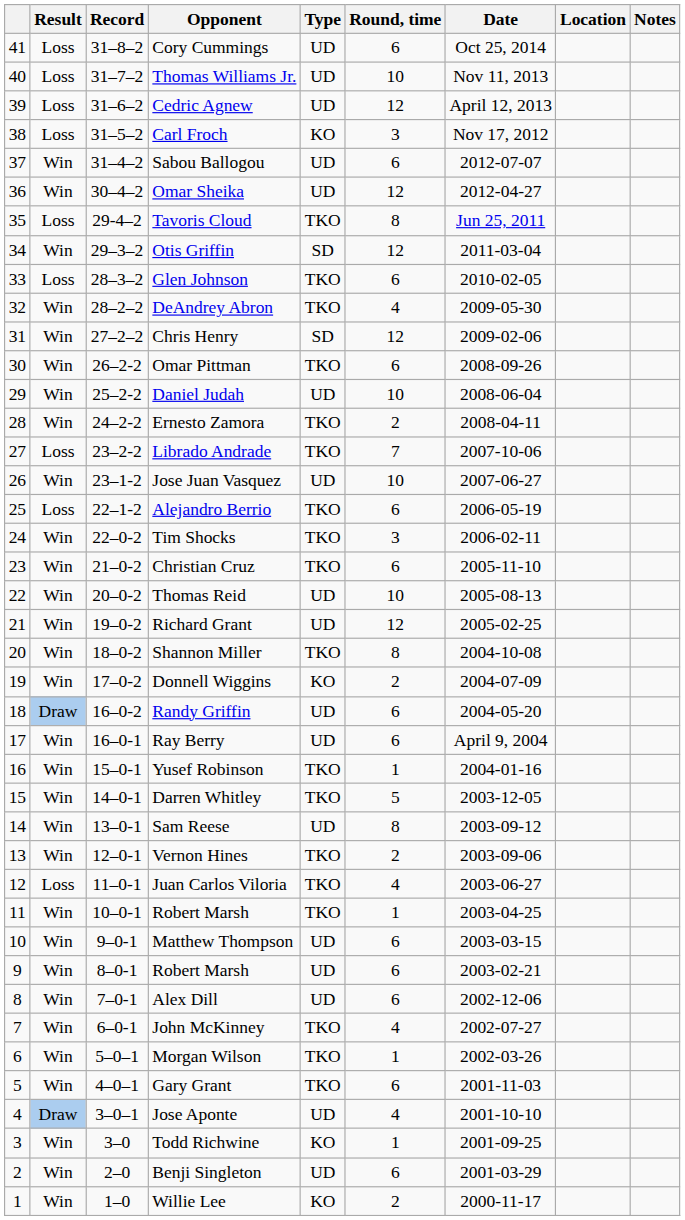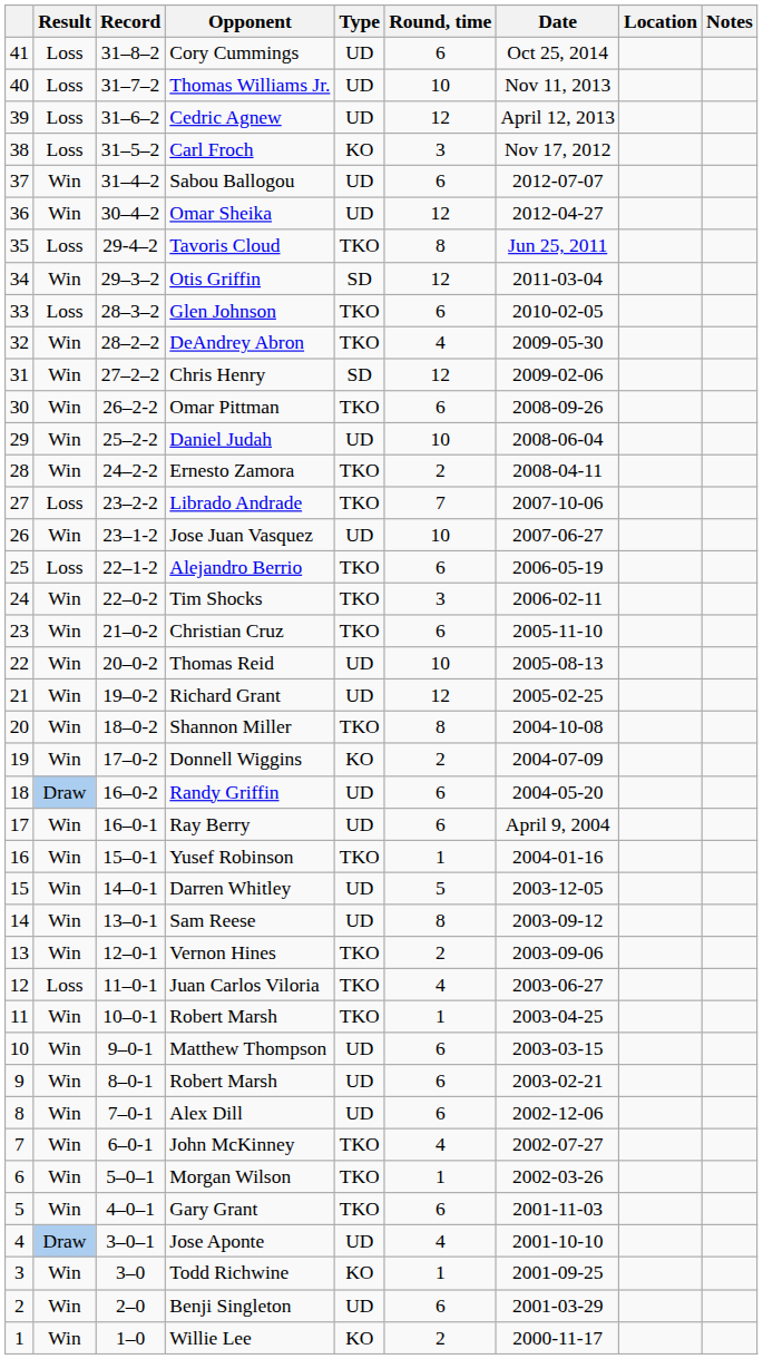Darren Whitley | Type: TKO -> UD
